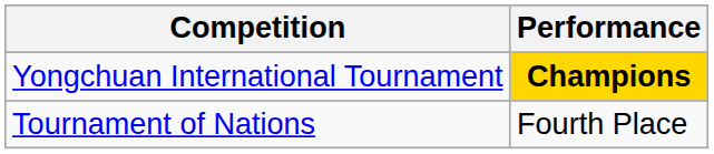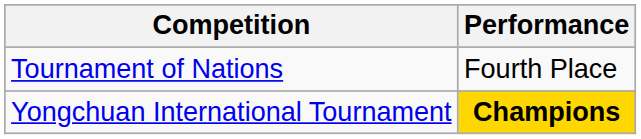rows swapped: Tournament of Nations <-> Yongchuan International Tournament
